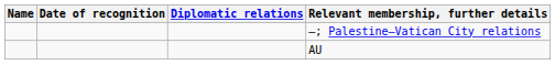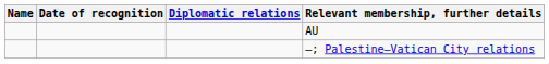rows swapped: AU <-> —; Palestine–Vatican City relations
